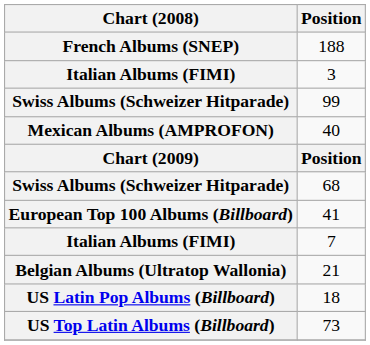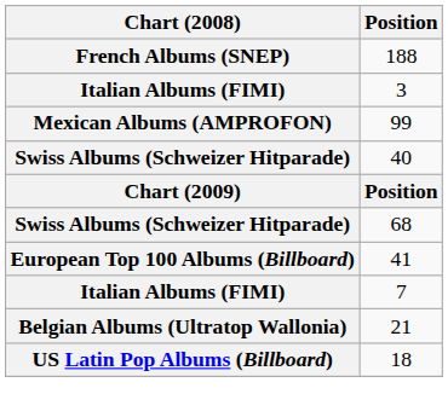99 | Chart (2008): Swiss Albums (Schweizer Hitparade) -> Mexican Albums (AMPROFON)
40 | Chart (2008): Mexican Albums (AMPROFON) -> Swiss Albums (Schweizer Hitparade)
- row: US Top Latin Albums (Billboard) | 73
